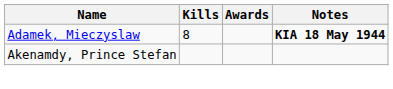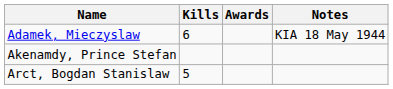Adamek, Mieczyslaw | Kills: 8 -> 6
Adamek, Mieczyslaw | Notes: bold -> normal
+ row: Arct, Bogdan Stanislaw | 5
